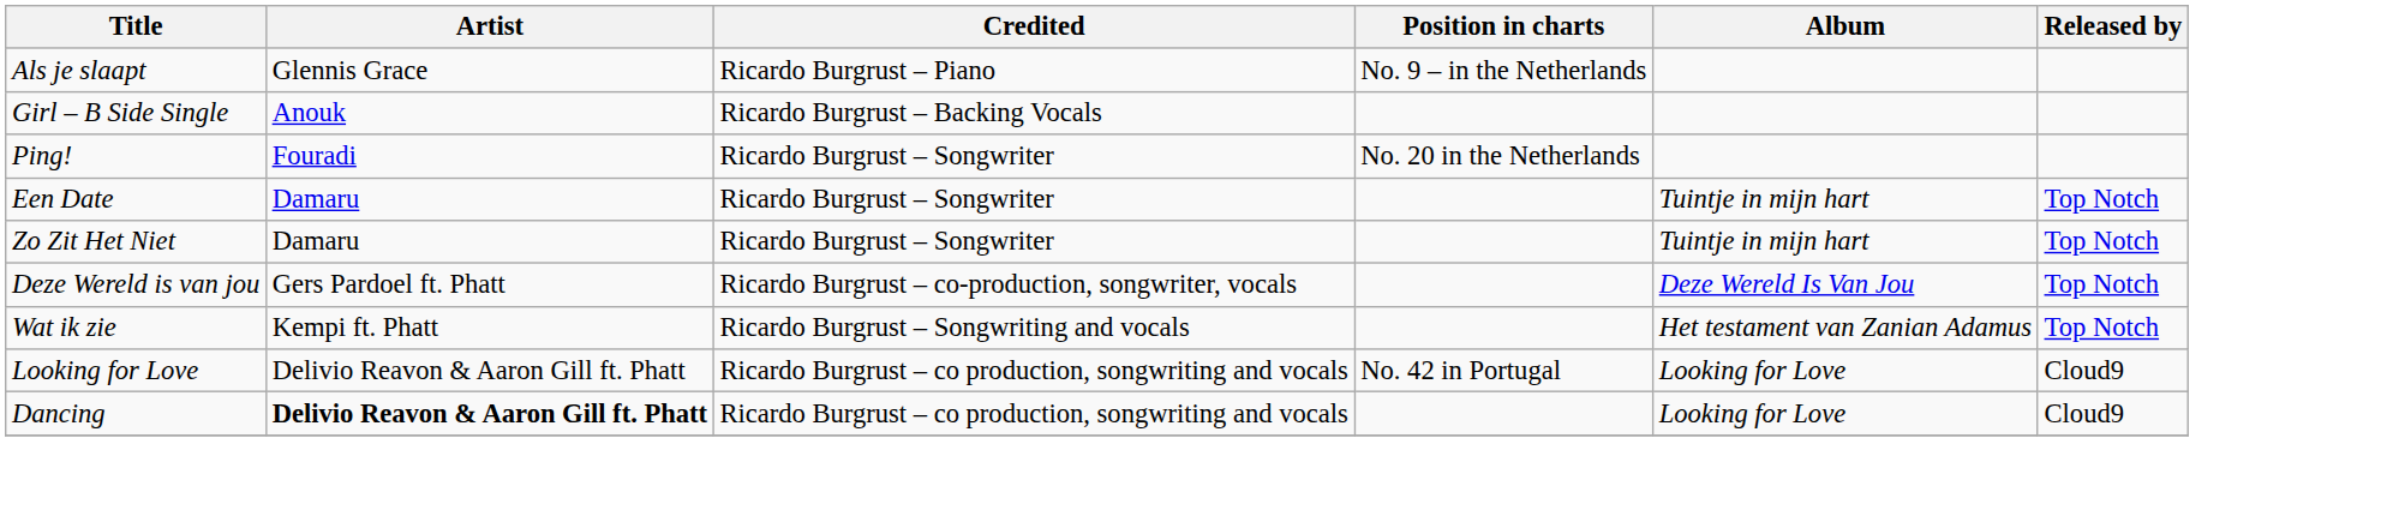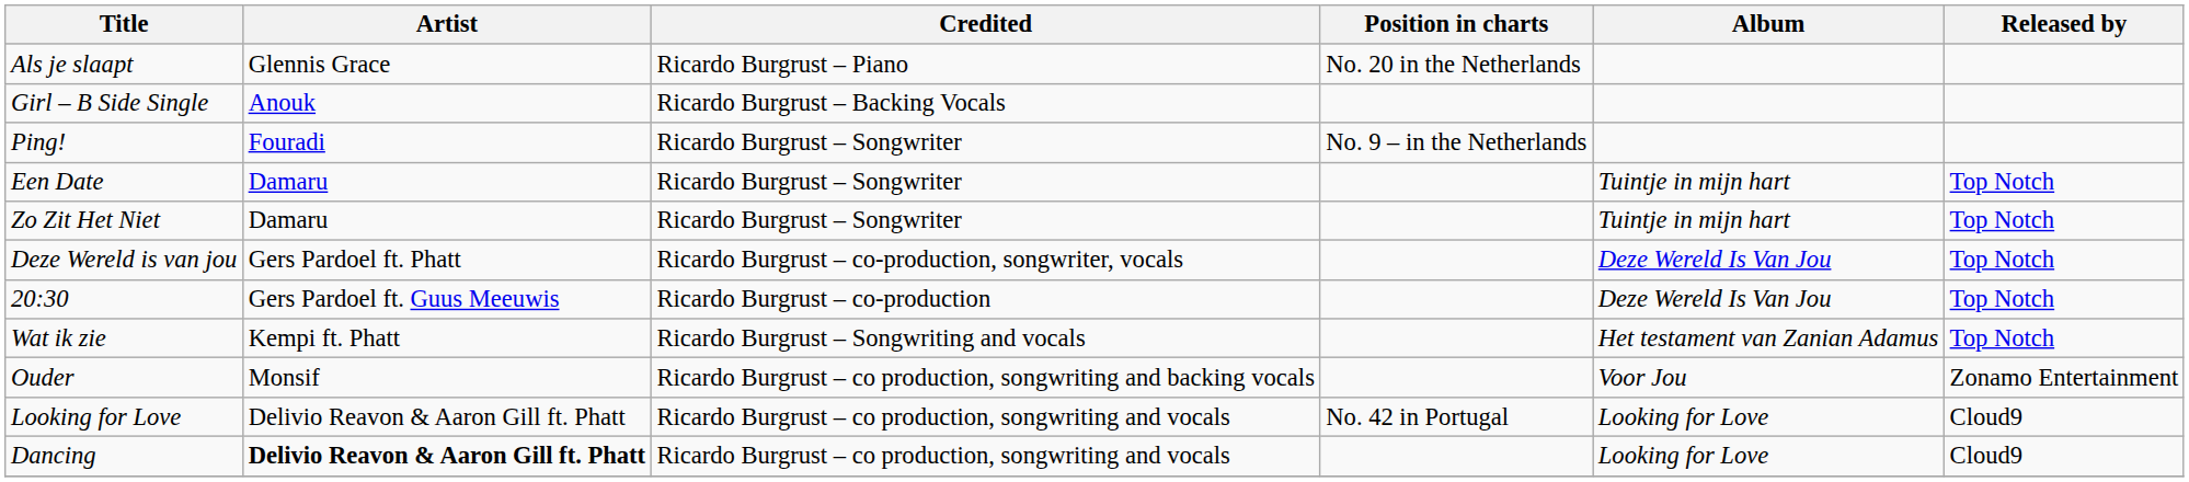Als je slaapt | Position in charts: No. 9 – in the Netherlands -> No. 20 in the Netherlands
Ping! | Position in charts: No. 20 in the Netherlands -> No. 9 – in the Netherlands
+ row: 20:30 | Gers Pardoel ft. Guus Meeuwis | Ricardo Burgrust – co-production | Deze Wereld Is Van Jou | Top Notch
+ row: Ouder | Monsif | Ricardo Burgrust – co production, songwriting and backing vocals | Voor Jou | Zonamo Entertainment
